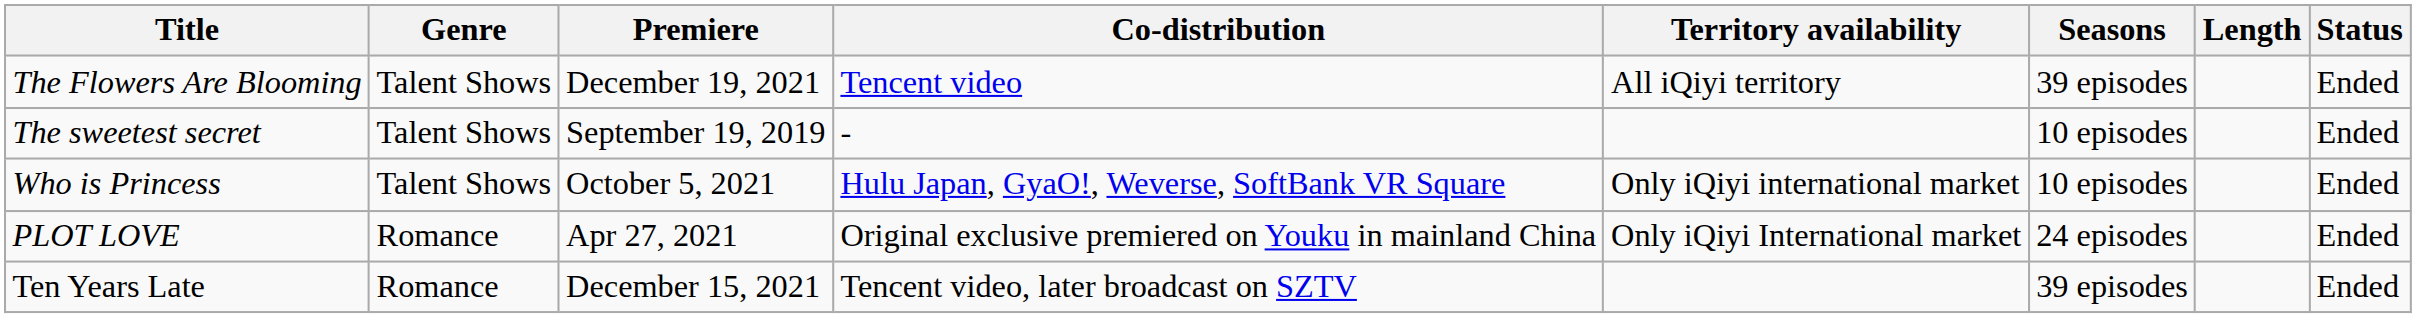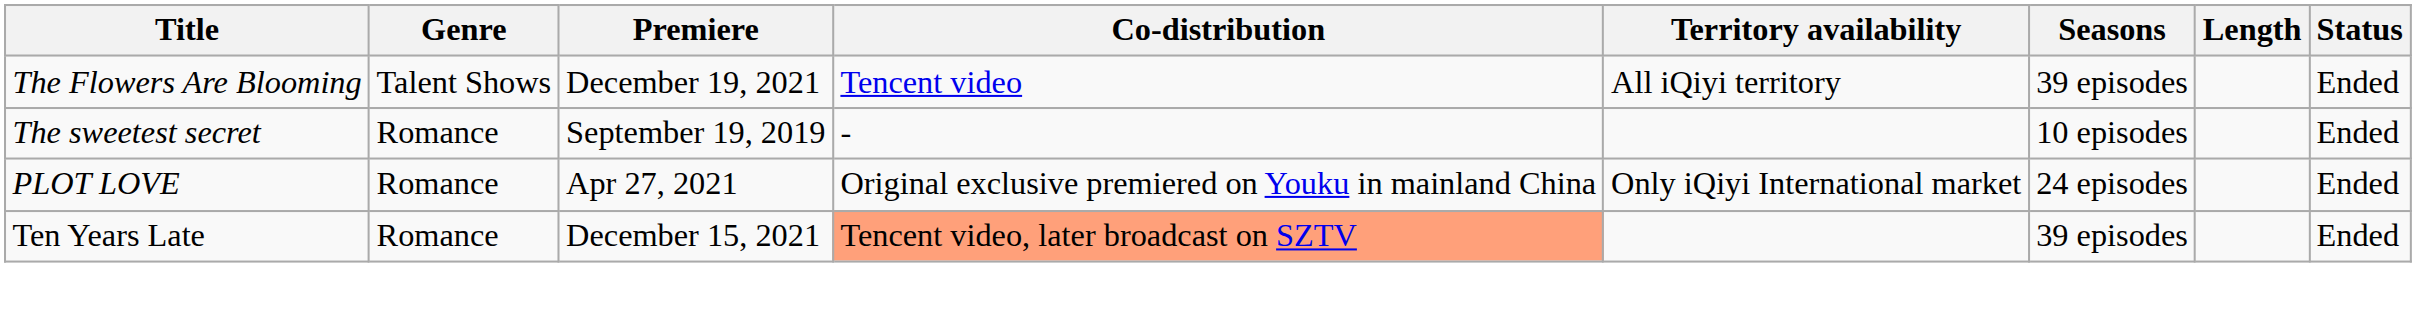The sweetest secret | Genre: Talent Shows -> Romance
- row: Who is Princess | Talent Shows | October 5, 2021 | Hulu Japan, GyaO!, Weverse, SoftBank VR Square | Only iQiyi international market | 10 episodes | Ended
Ten Years Late | Co-distribution: no background -> lightsalmon background
